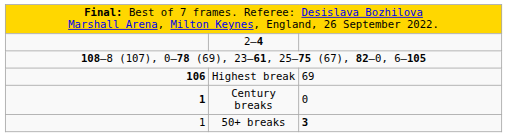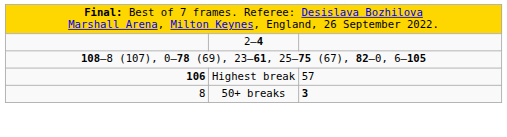Highest break | column 3: 69 -> 57
- row: 1 | Century breaks | 0
50+ breaks | column 1: 1 -> 8
